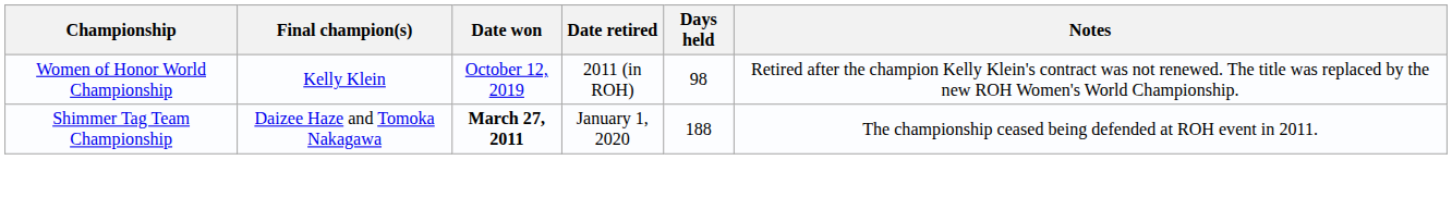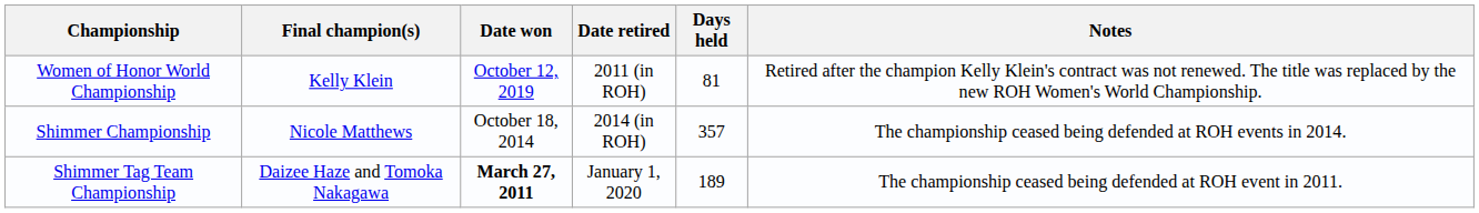Women of Honor World Championship | Days held: 98 -> 81
+ row: Shimmer Championship | Nicole Matthews | October 18, 2014 | 2014 (in ROH) | 357 | The championship ceased being defended at ROH events in 2014.
Shimmer Tag Team Championship | Days held: 188 -> 189
